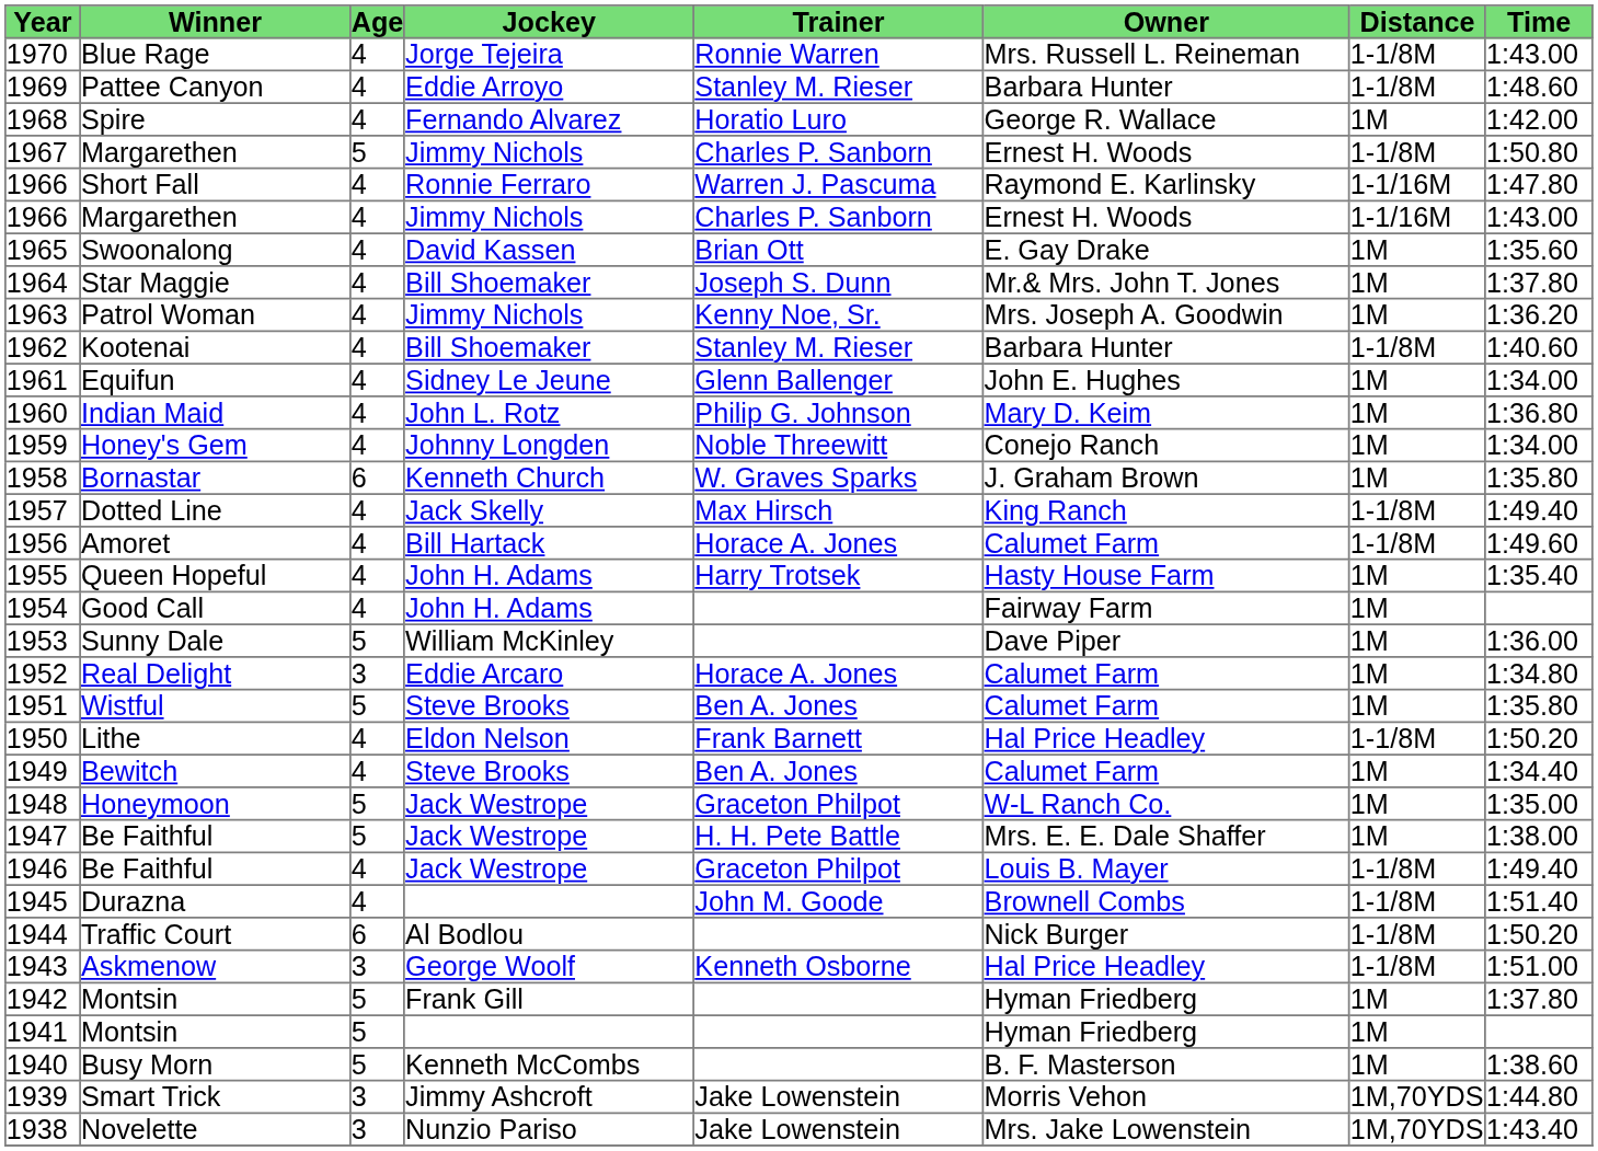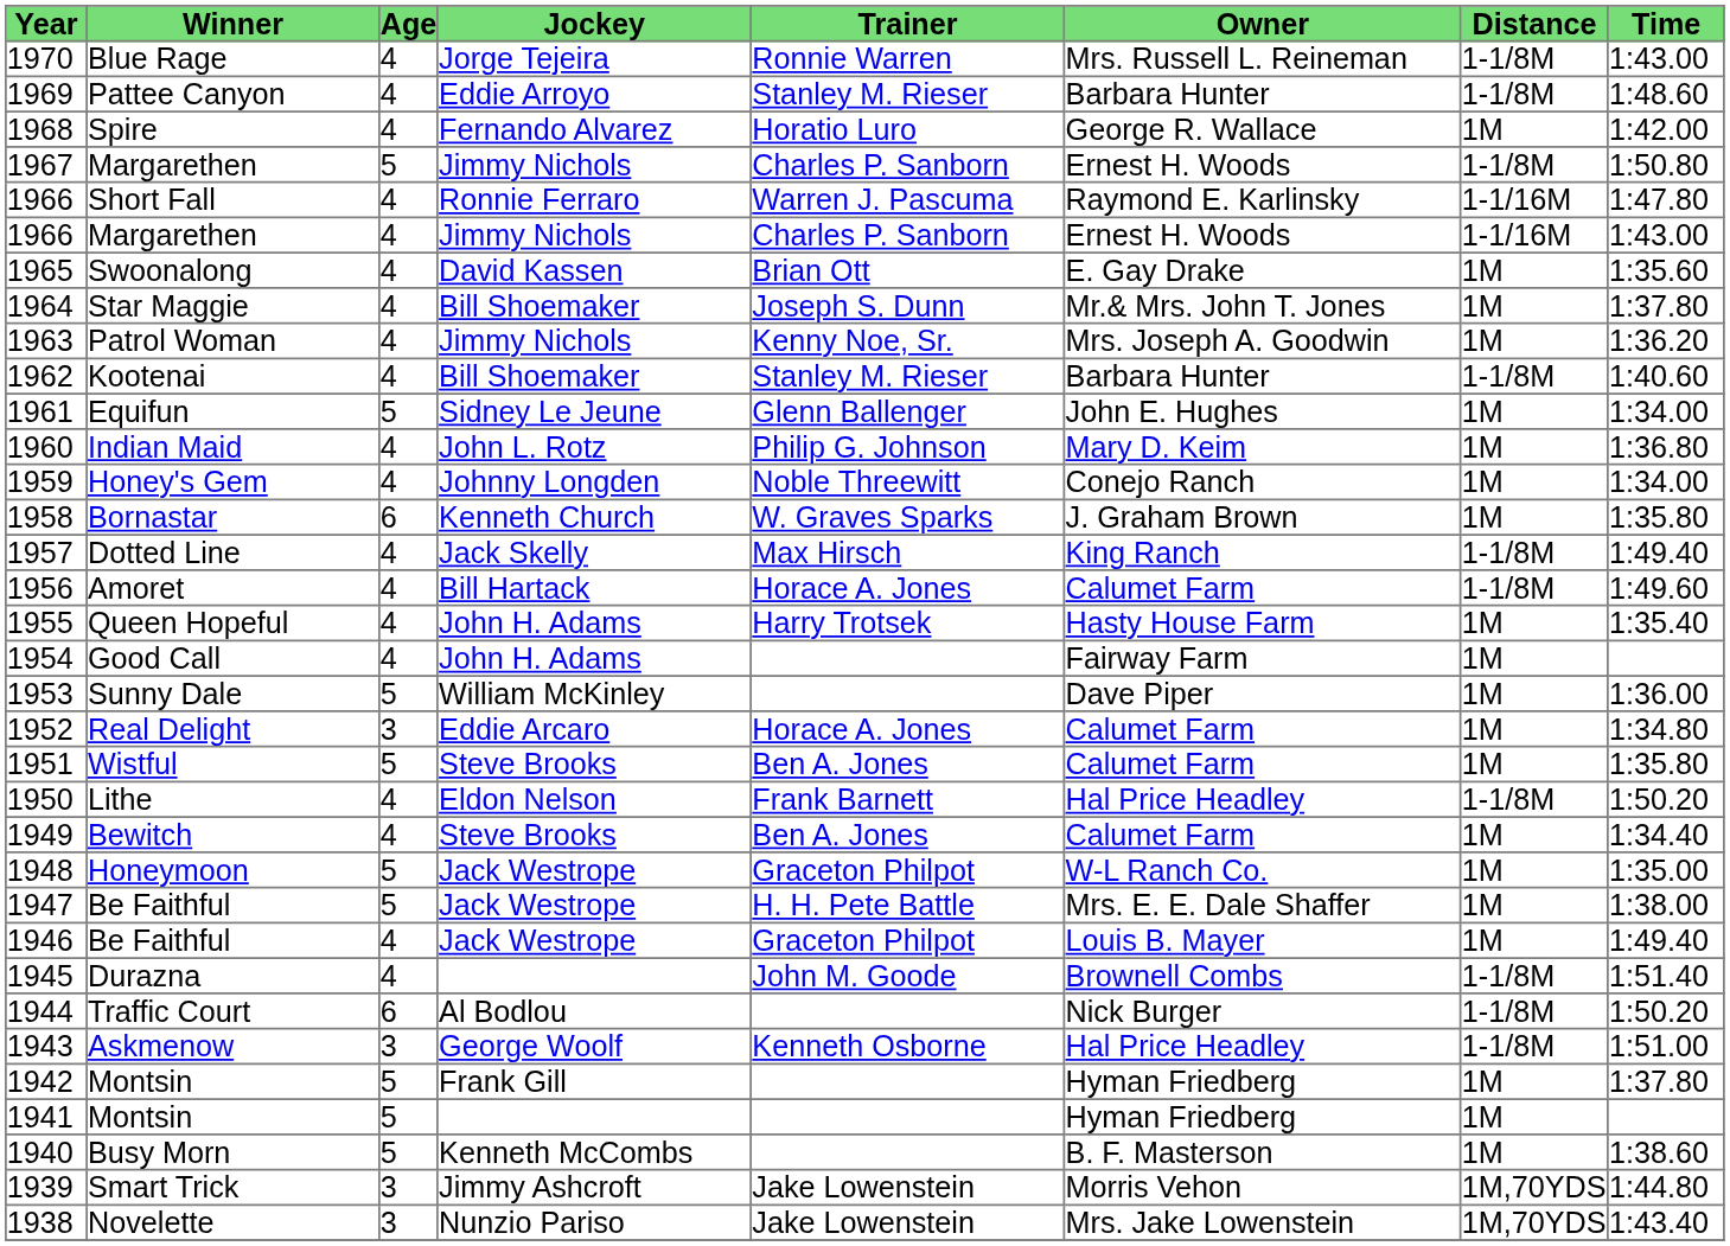Equifun | column 3: 4 -> 5
1946 / Be Faithful | column 7: 1-1/8M -> 1M
